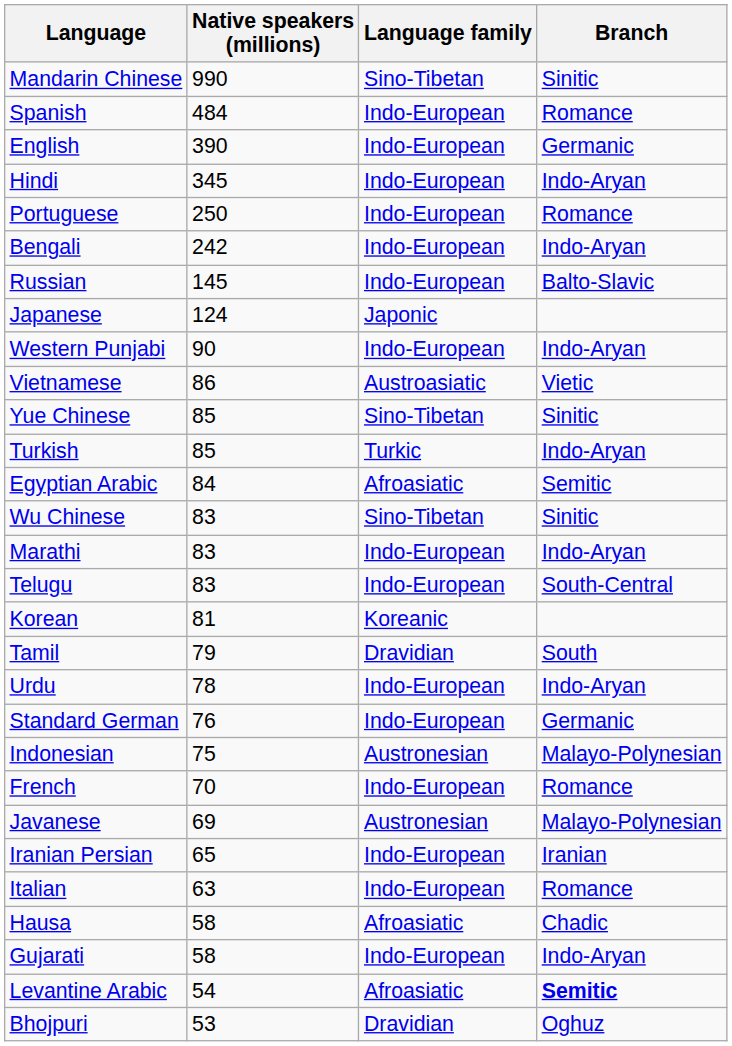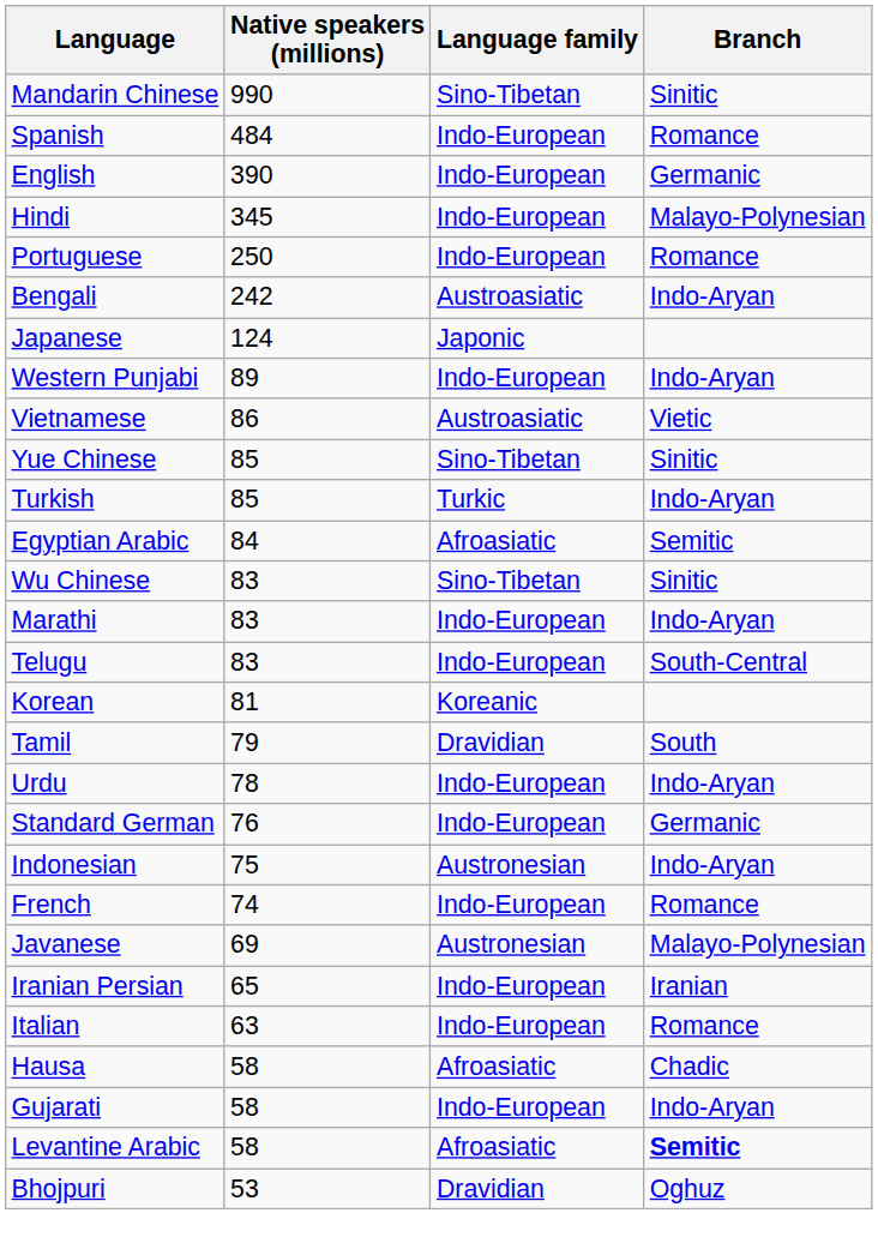Hindi | Branch: Indo-Aryan -> Malayo-Polynesian
Bengali | Language family: Indo-European -> Austroasiatic
- row: Russian | 145 | Indo-European | Balto-Slavic
Western Punjabi | Native speakers (millions): 90 -> 89
Indonesian | Branch: Malayo-Polynesian -> Indo-Aryan
French | Native speakers (millions): 70 -> 74
Levantine Arabic | Native speakers (millions): 54 -> 58
